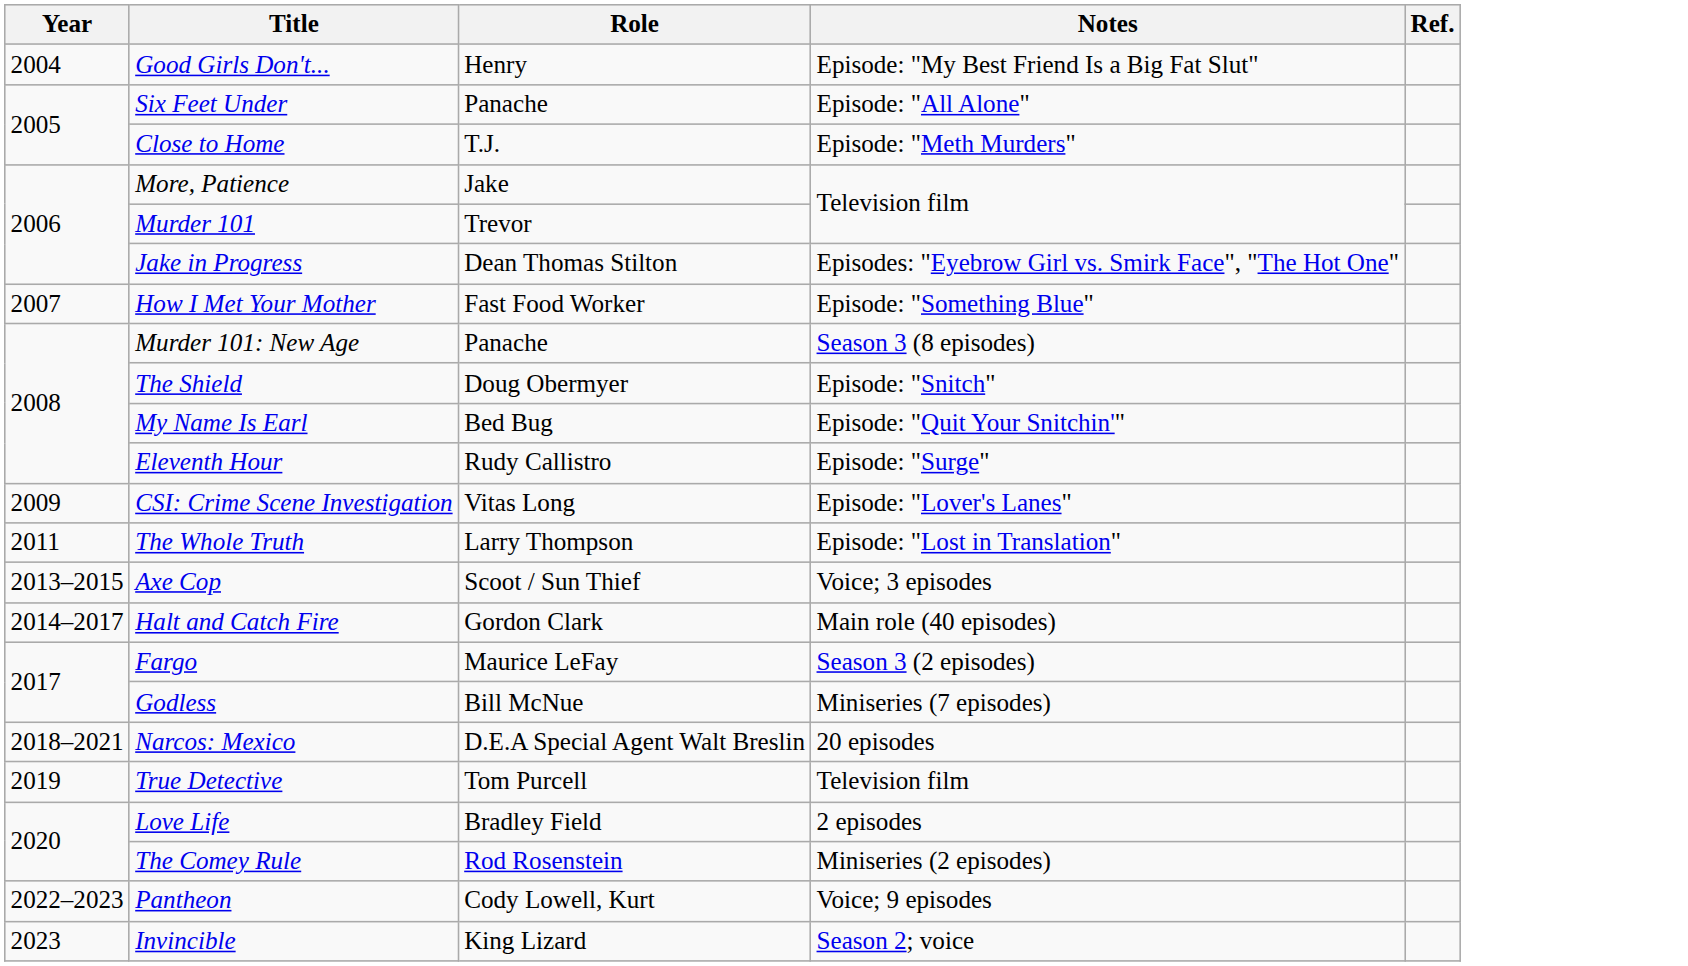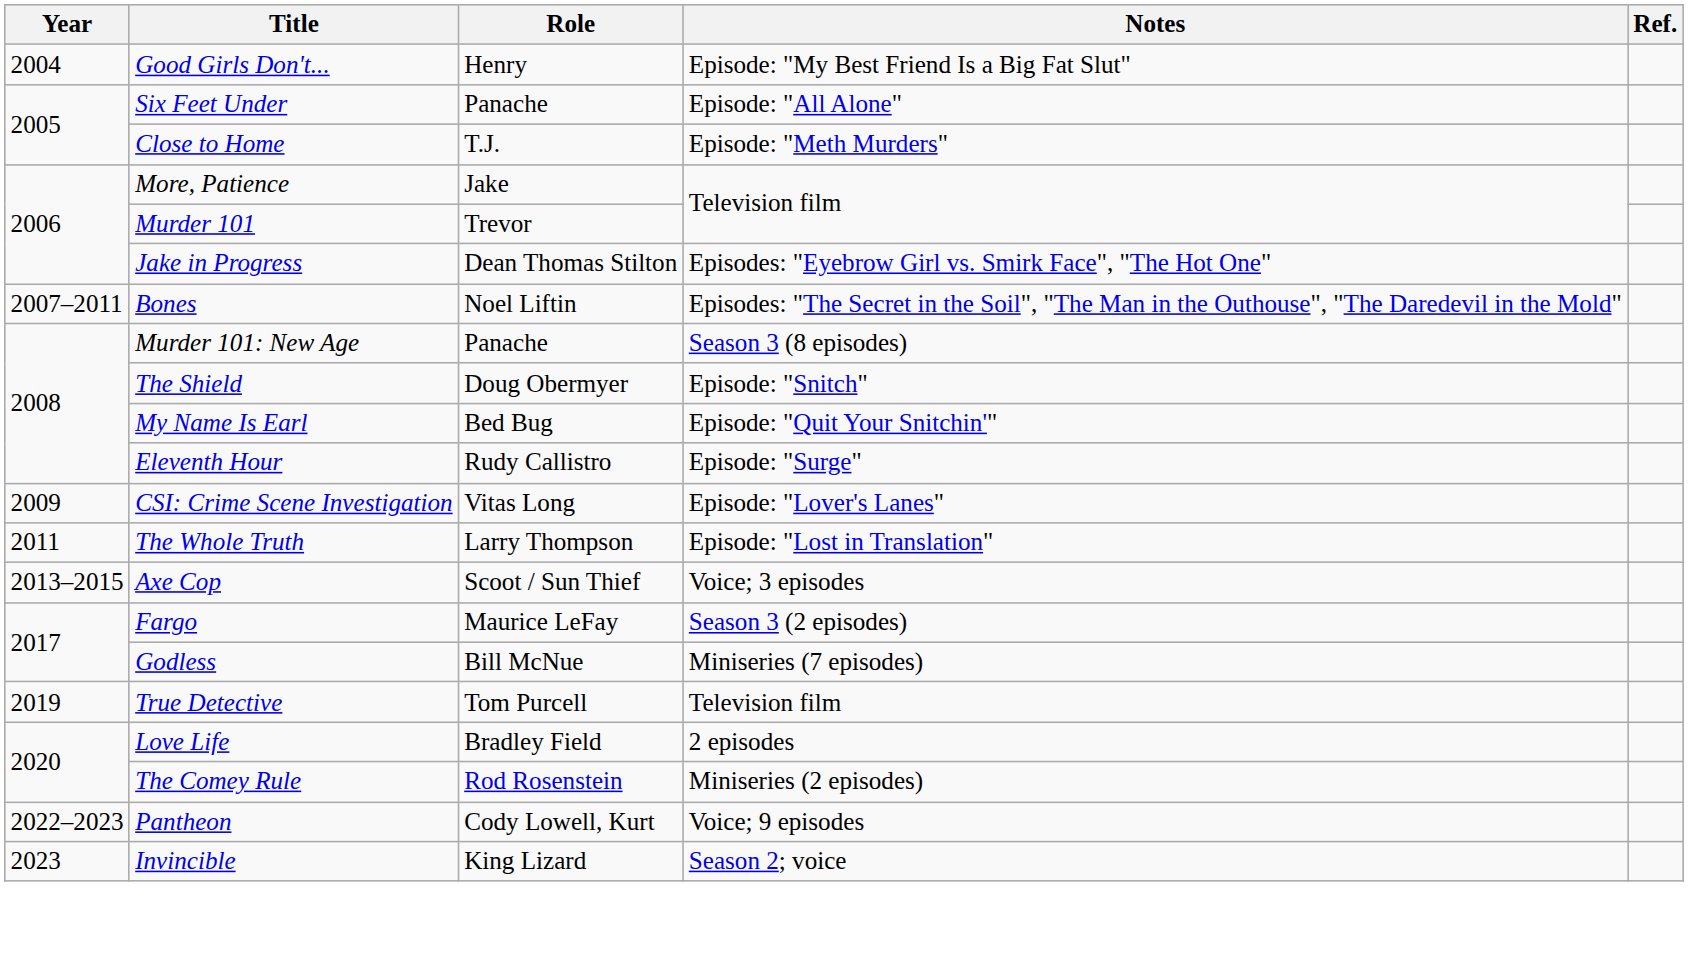- row: 2007 | How I Met Your Mother | Fast Food Worker | Episode: "Something Blue"
+ row: 2007–2011 | Bones | Noel Liftin | Episodes: "The Secret in the Soil", "The Man in the Outhouse", "The Daredevil in the Mold"
- row: 2014–2017 | Halt and Catch Fire | Gordon Clark | Main role (40 episodes)
- row: 2018–2021 | Narcos: Mexico | D.E.A Special Agent Walt Breslin | 20 episodes
